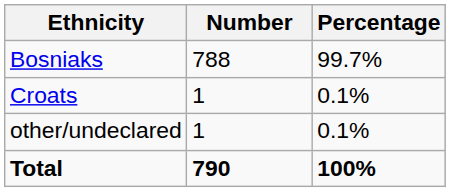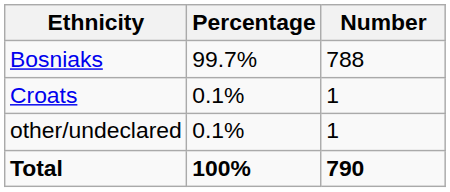columns swapped: Number <-> Percentage
